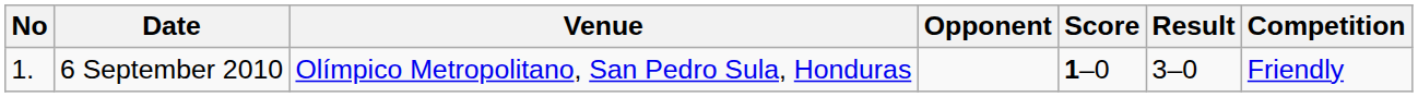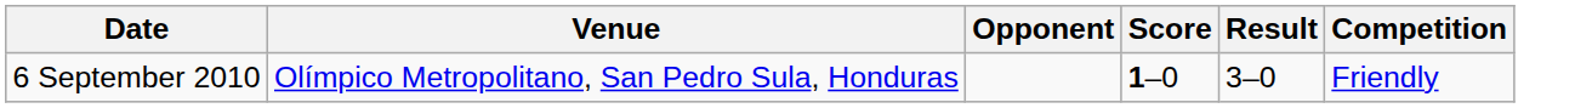- column: No | 1.
